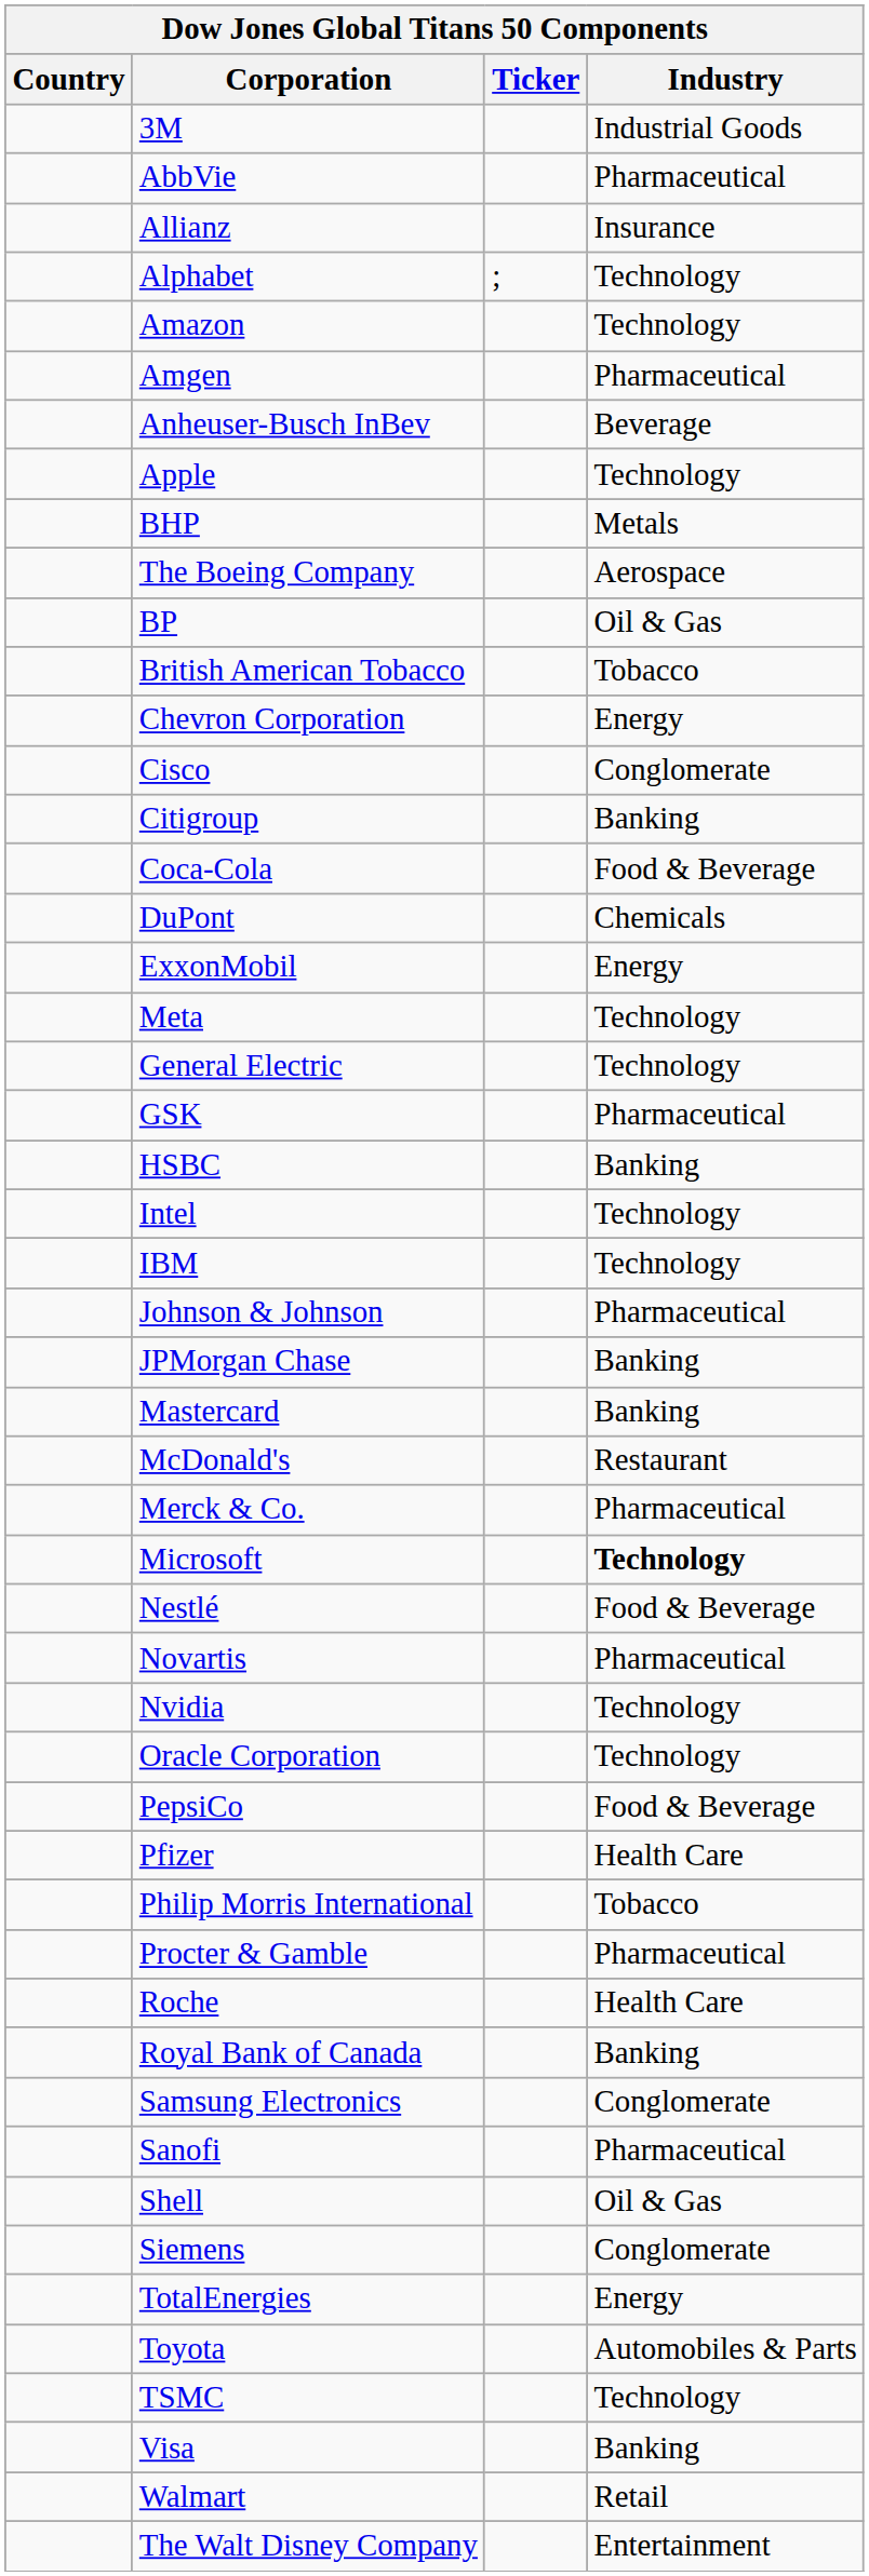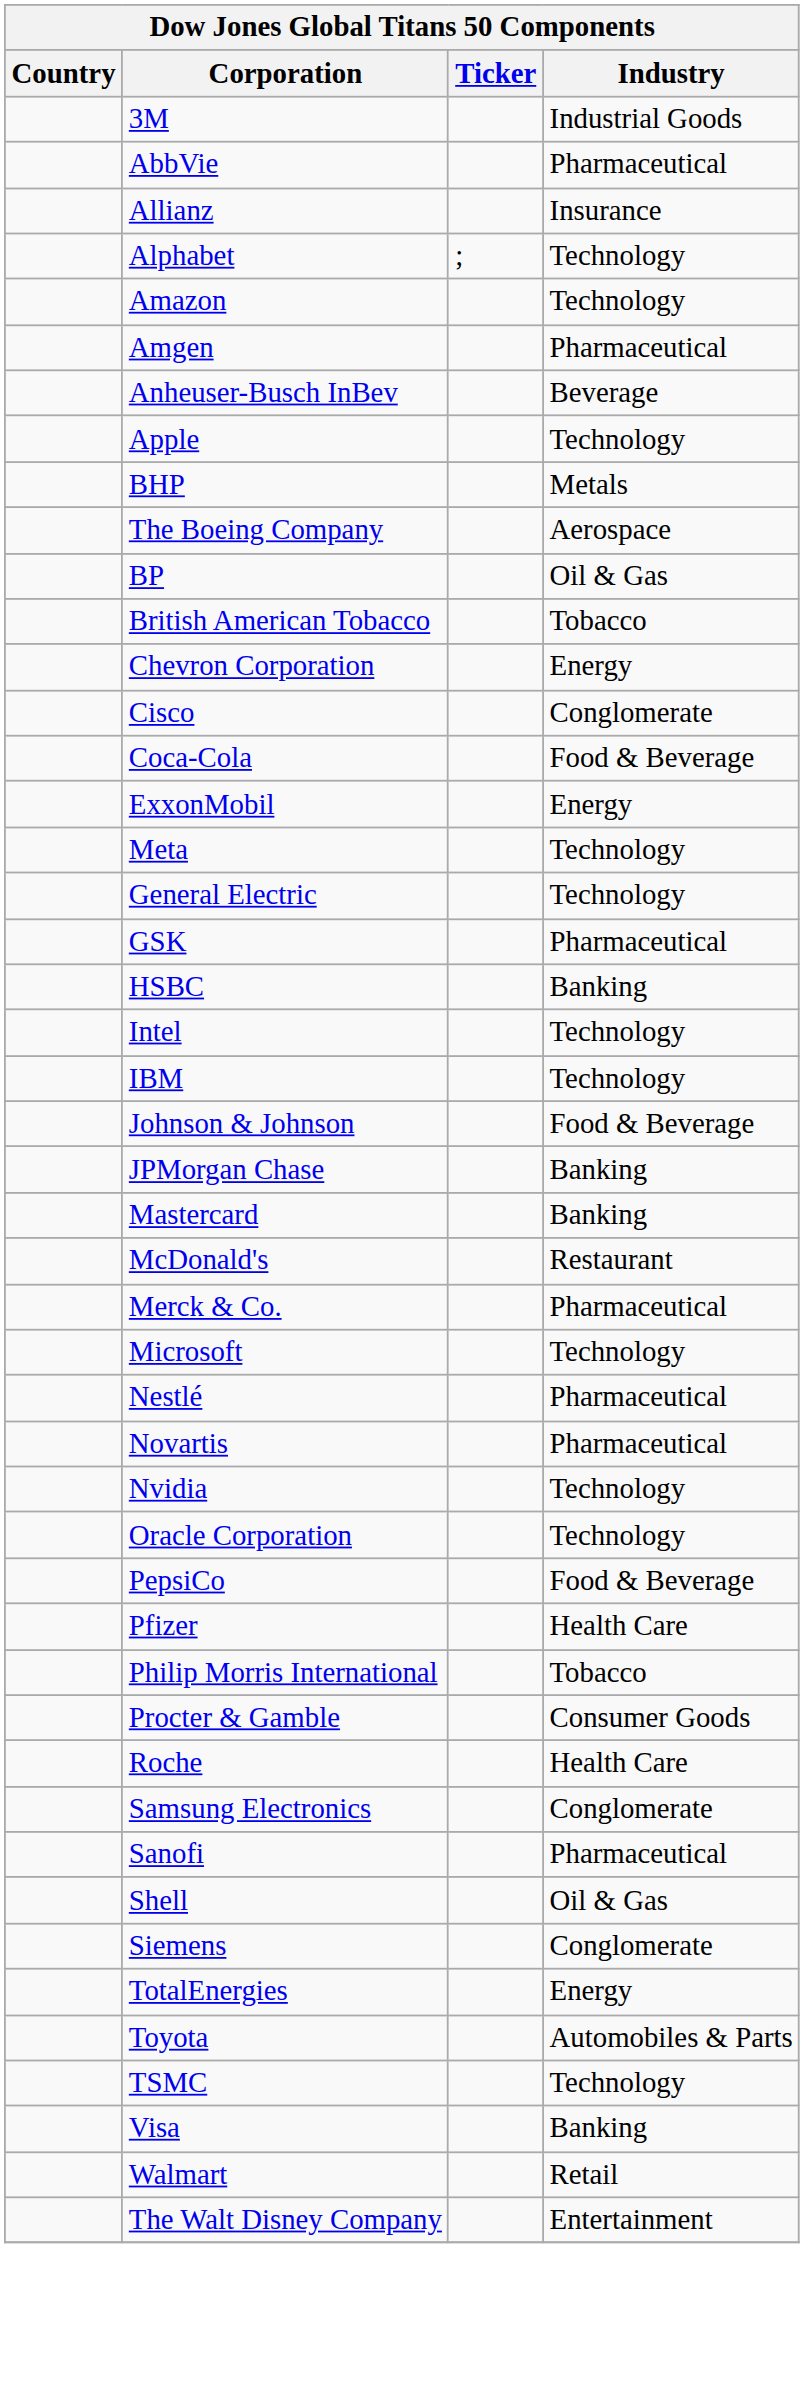- row: Citigroup | Banking
- row: DuPont | Chemicals
Johnson & Johnson | Industry: Pharmaceutical -> Food & Beverage
Microsoft | Industry: bold -> normal
Nestlé | Industry: Food & Beverage -> Pharmaceutical
Procter & Gamble | Industry: Pharmaceutical -> Consumer Goods
- row: Royal Bank of Canada | Banking
